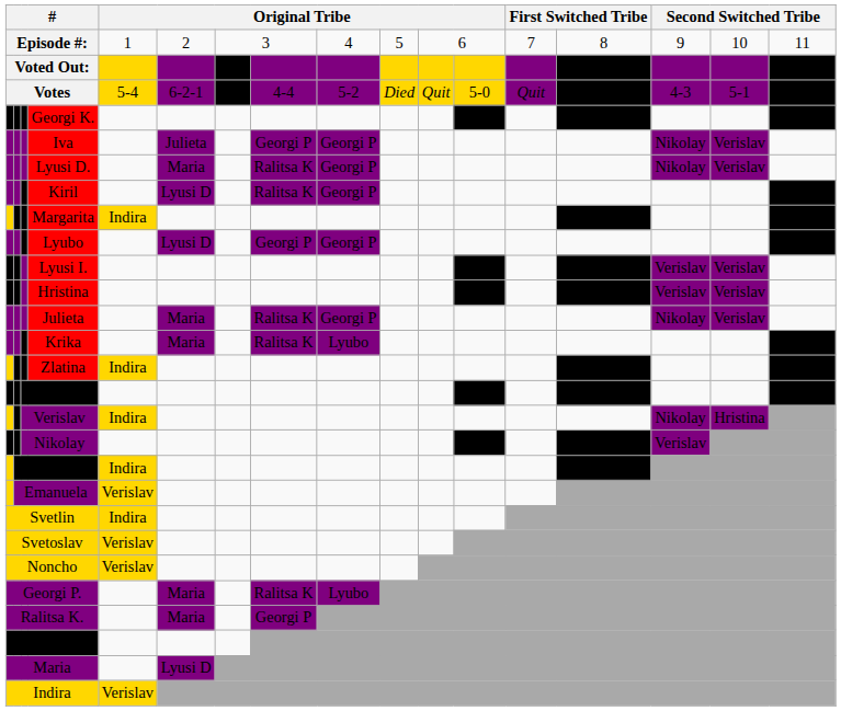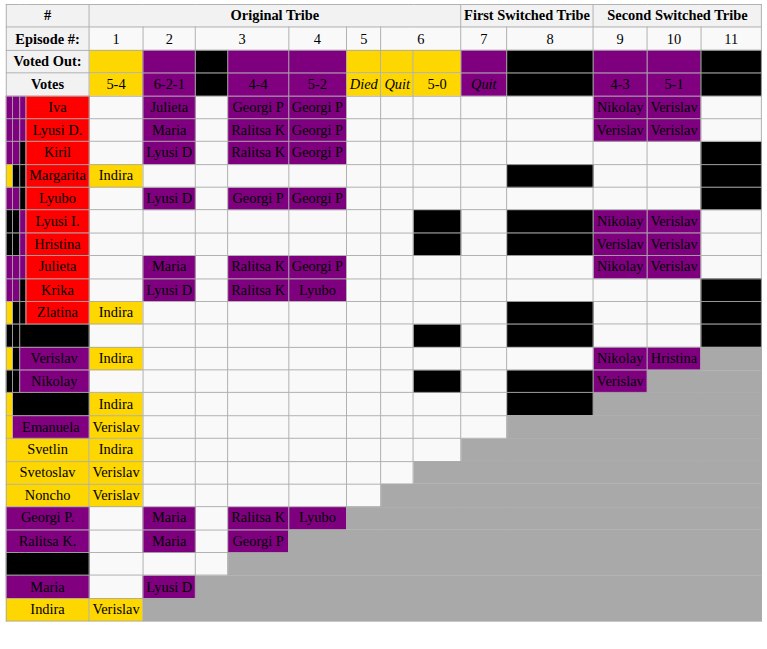- row: Georgi K. | Svetlin | Ivan | Zlatina
Lyusi D. | column 15: Nikolay -> Verislav
Lyusi I. | column 15: Verislav -> Nikolay
Krika | column 6: Maria -> Lyusi D
